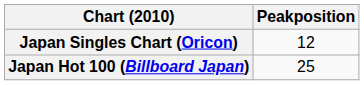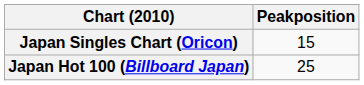Japan Singles Chart (Oricon) | Peakposition: 12 -> 15
